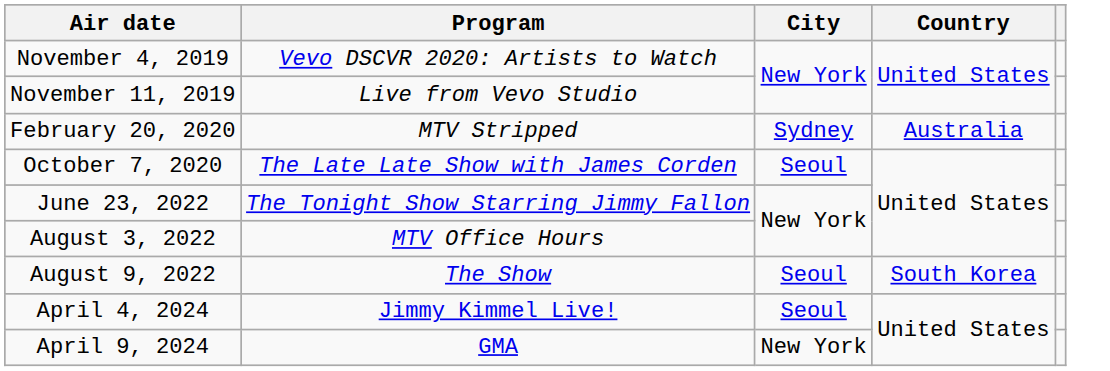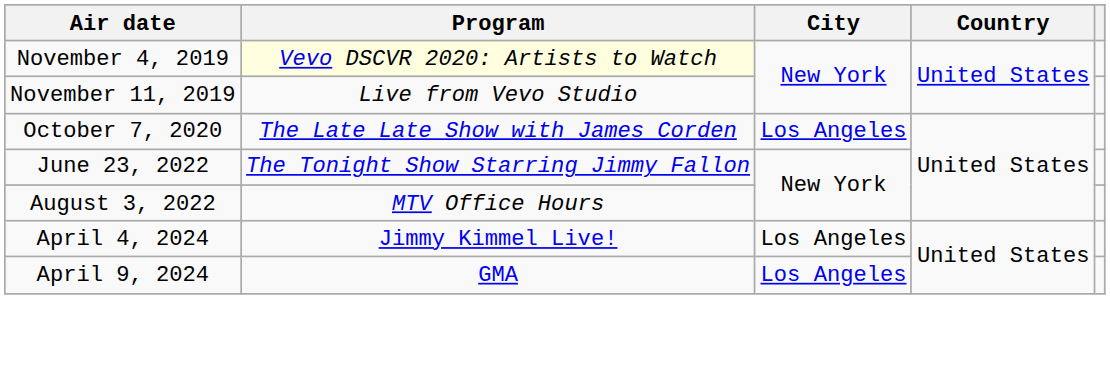November 4, 2019 | Program: no background -> lightyellow background
- row: February 20, 2020 | MTV Stripped | Sydney | Australia
October 7, 2020 | City: Seoul -> Los Angeles
- row: August 9, 2022 | The Show | Seoul | South Korea
April 4, 2024 | City: Seoul -> Los Angeles
April 9, 2024 | City: New York -> Los Angeles
